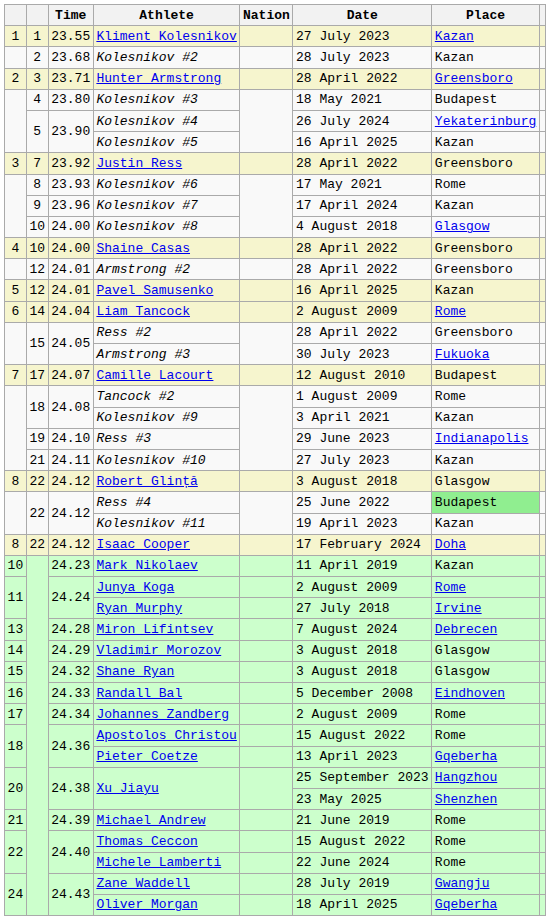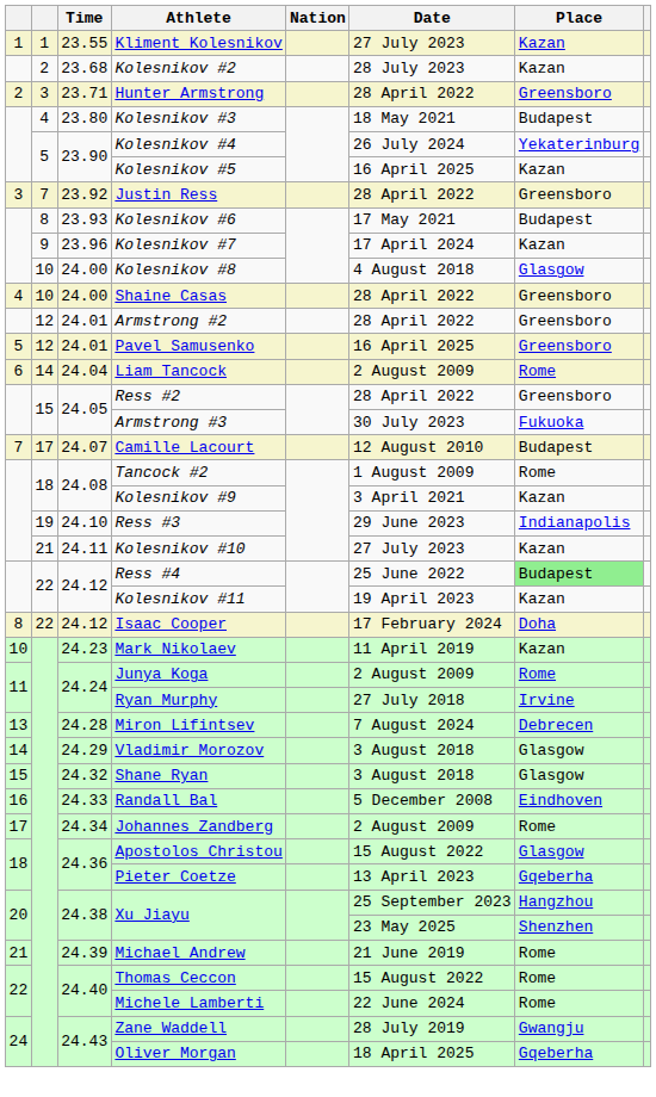Kolesnikov #6 | Place: Rome -> Budapest
Pavel Samusenko | Place: Kazan -> Greensboro
- row: 8 | 22 | 24.12 | Robert Glință | 3 August 2018 | Glasgow
Apostolos Christou | Place: Rome -> Glasgow
